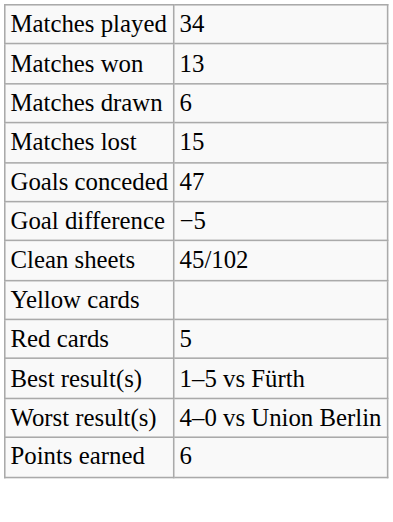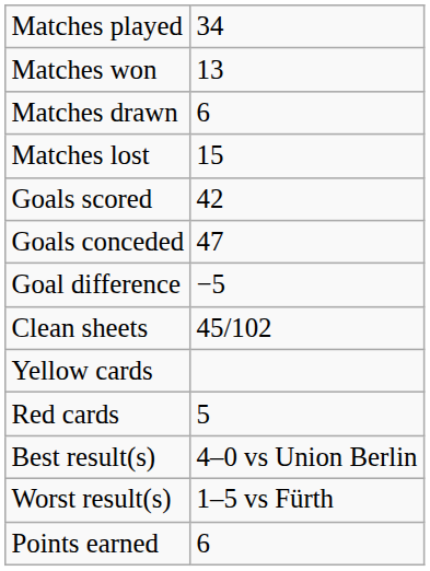+ row: Goals scored | 42
Best result(s) | column 2: 1–5 vs Fürth -> 4–0 vs Union Berlin
Worst result(s) | column 2: 4–0 vs Union Berlin -> 1–5 vs Fürth
